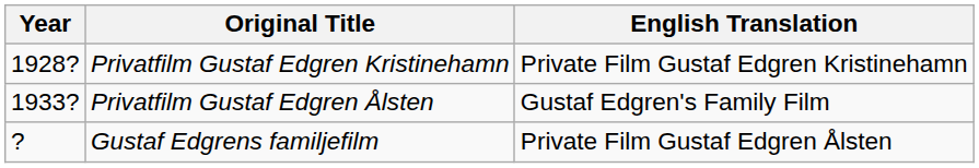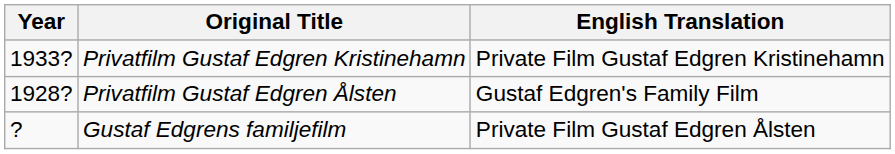Privatfilm Gustaf Edgren Kristinehamn | Year: 1928? -> 1933?
Privatfilm Gustaf Edgren Ålsten | Year: 1933? -> 1928?
